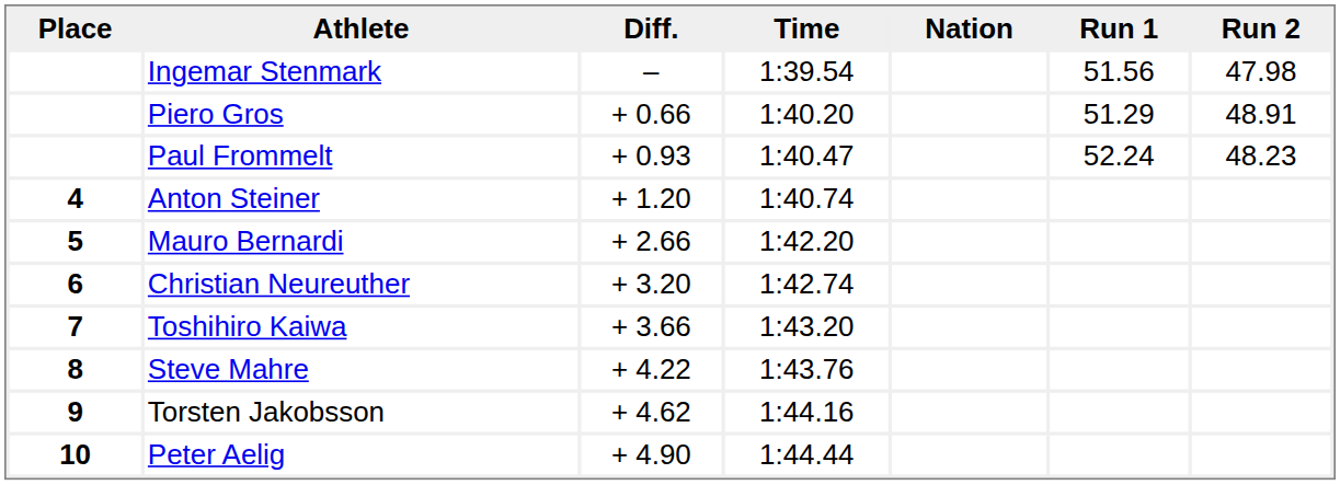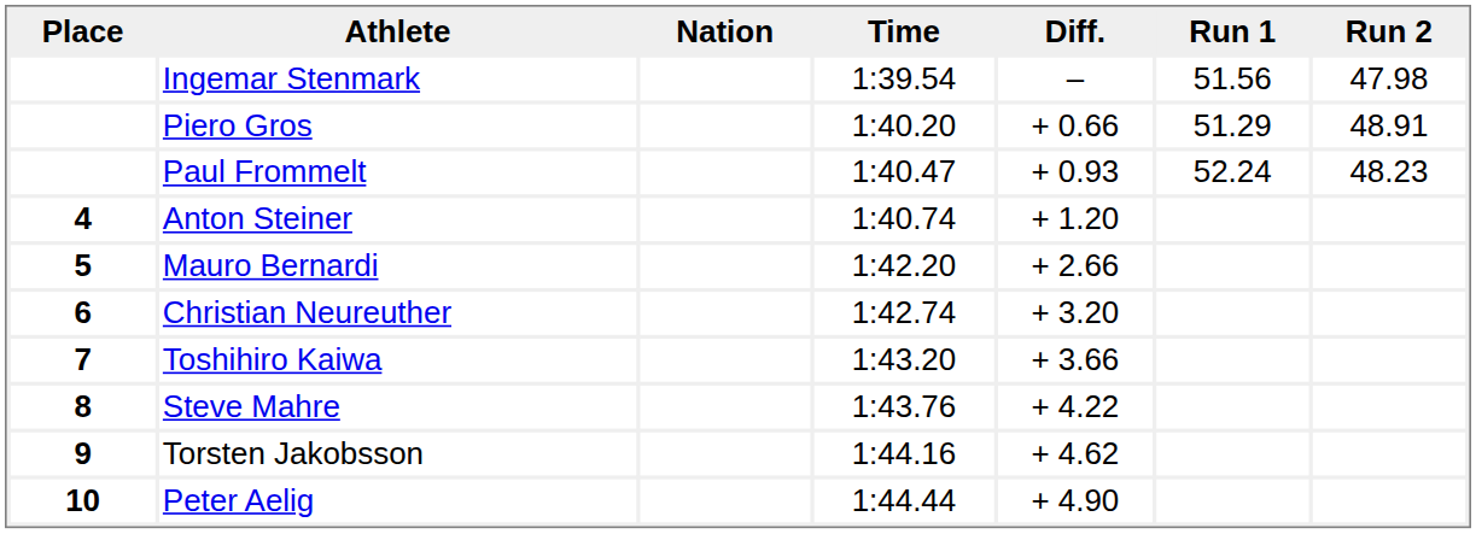columns swapped: Nation <-> Diff.
